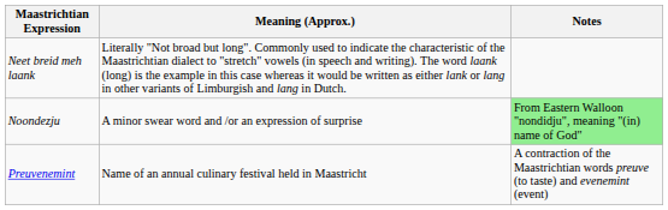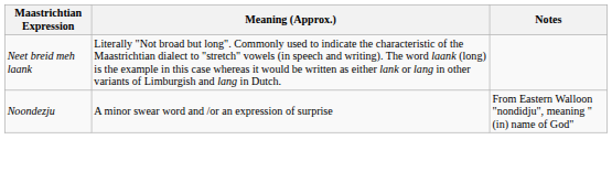Noondezju | Notes: lightgreen background -> no background
- row: Preuvenemint | Name of an annual culinary festival held in Maastricht | A contraction of the Maastrichtian words preuve (to taste) and evenemint (event)
